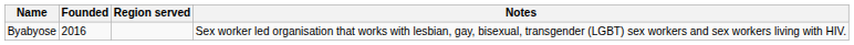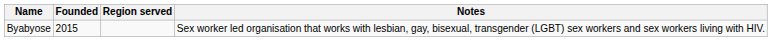Byabyose | Founded: 2016 -> 2015
